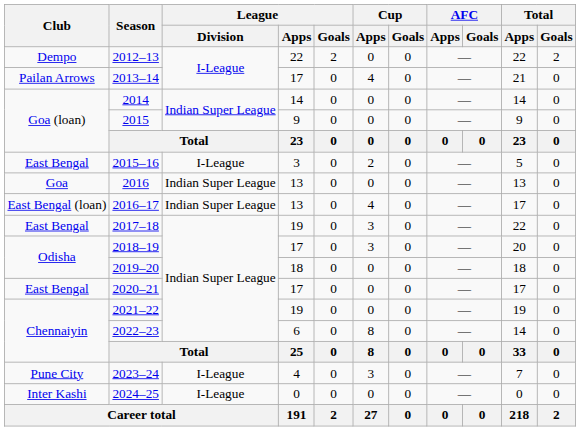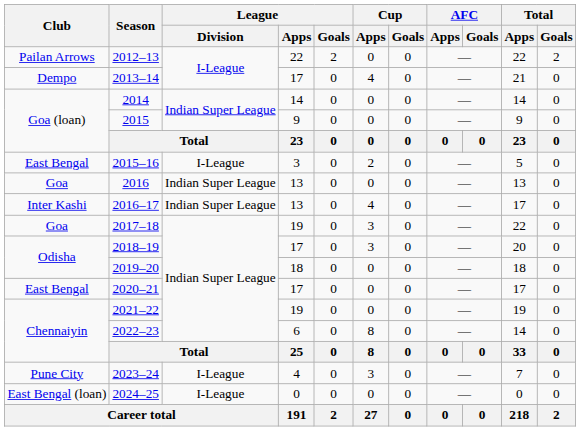2012–13 | Club: Dempo -> Pailan Arrows
2013–14 | Club: Pailan Arrows -> Dempo
2016–17 | Club: East Bengal (loan) -> Inter Kashi
2017–18 | Club: East Bengal -> Goa
2024–25 | Club: Inter Kashi -> East Bengal (loan)
